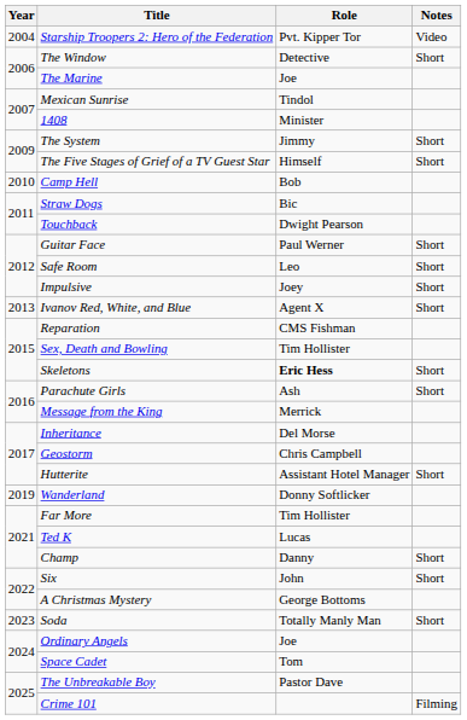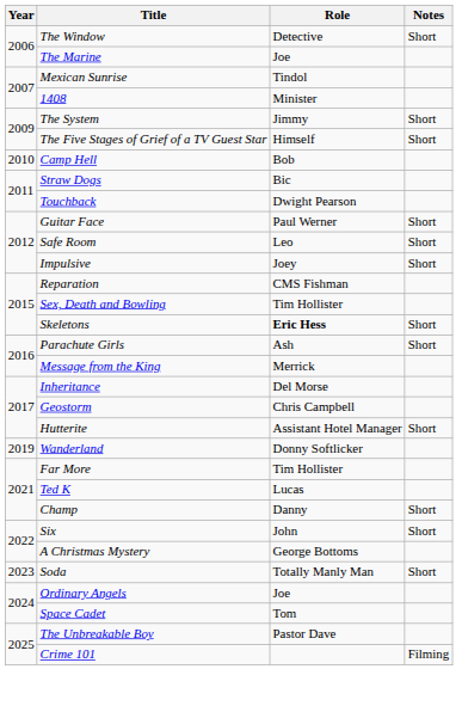- row: 2004 | Starship Troopers 2: Hero of the Federation | Pvt. Kipper Tor | Video
- row: 2013 | Ivanov Red, White, and Blue | Agent X | Short
